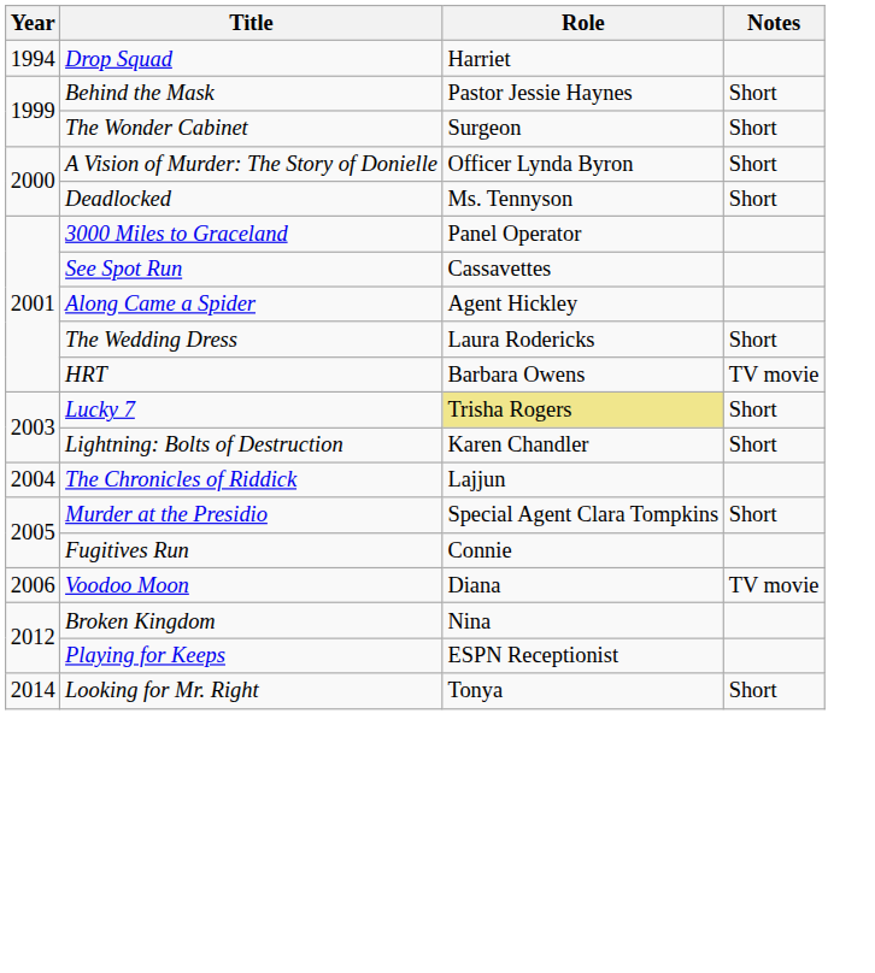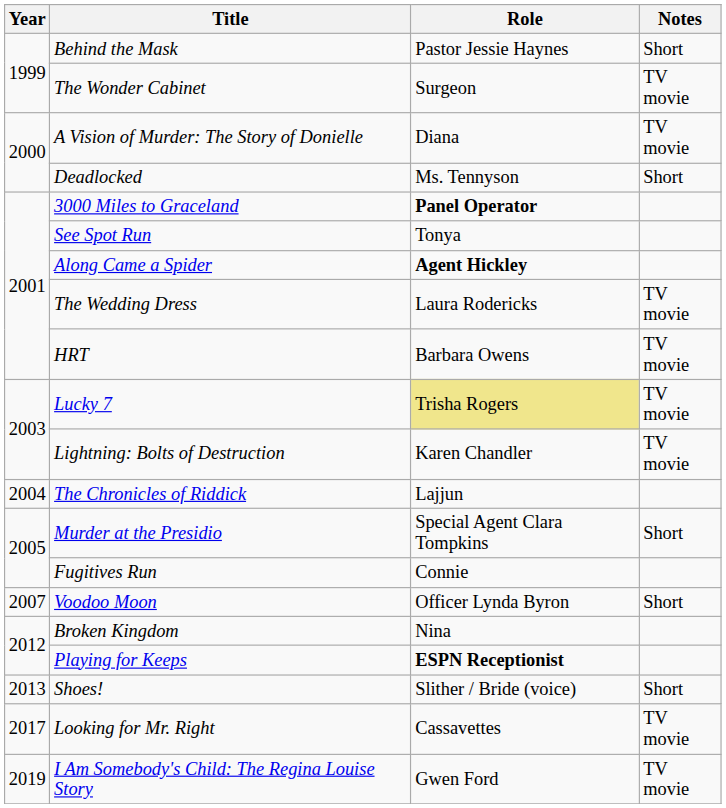- row: 1994 | Drop Squad | Harriet
The Wonder Cabinet | Notes: Short -> TV movie
A Vision of Murder: The Story of Donielle | Role: Officer Lynda Byron -> Diana
A Vision of Murder: The Story of Donielle | Notes: Short -> TV movie
3000 Miles to Graceland | Role: normal -> bold
See Spot Run | Role: Cassavettes -> Tonya
Along Came a Spider | Role: normal -> bold
The Wedding Dress | Notes: Short -> TV movie
Lucky 7 | Notes: Short -> TV movie
Lightning: Bolts of Destruction | Notes: Short -> TV movie
Voodoo Moon | Year: 2006 -> 2007
Voodoo Moon | Role: Diana -> Officer Lynda Byron
Voodoo Moon | Notes: TV movie -> Short
Playing for Keeps | Role: normal -> bold
+ row: 2013 | Shoes! | Slither / Bride (voice) | Short
Looking for Mr. Right | Year: 2014 -> 2017
Looking for Mr. Right | Role: Tonya -> Cassavettes
Looking for Mr. Right | Notes: Short -> TV movie
+ row: 2019 | I Am Somebody's Child: The Regina Louise Story | Gwen Ford | TV movie
